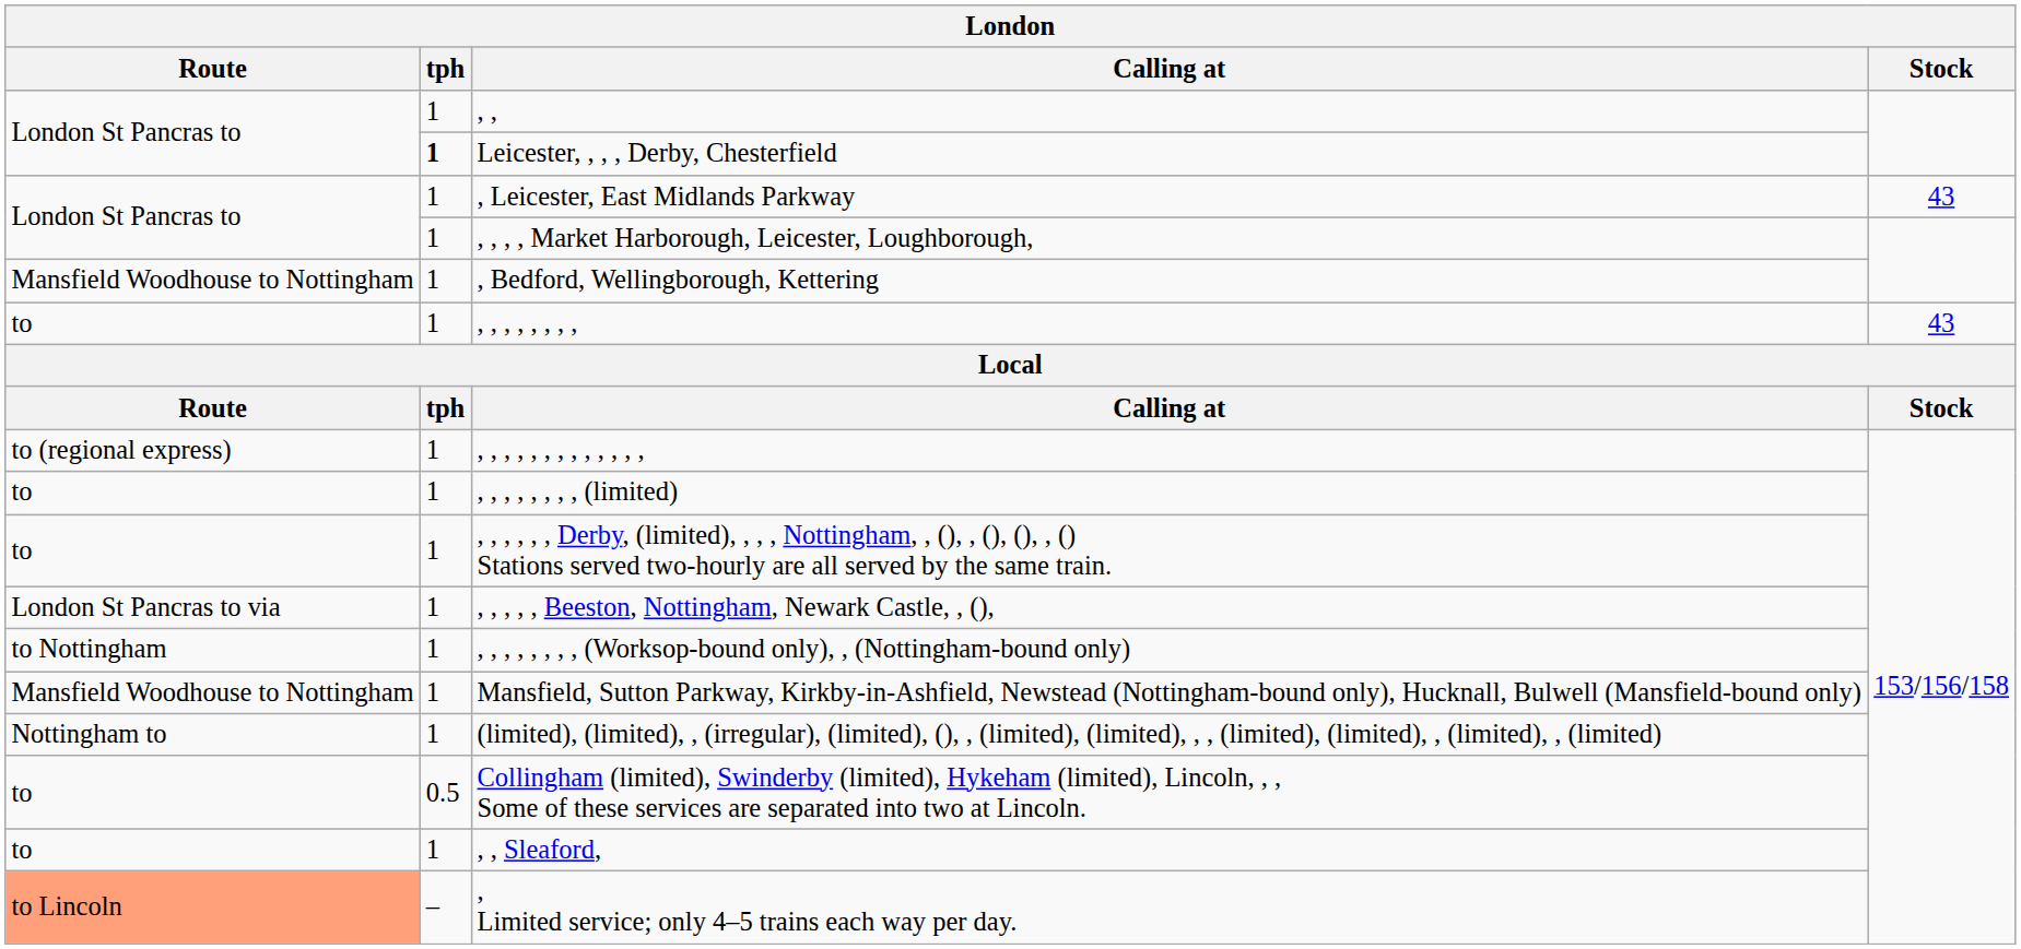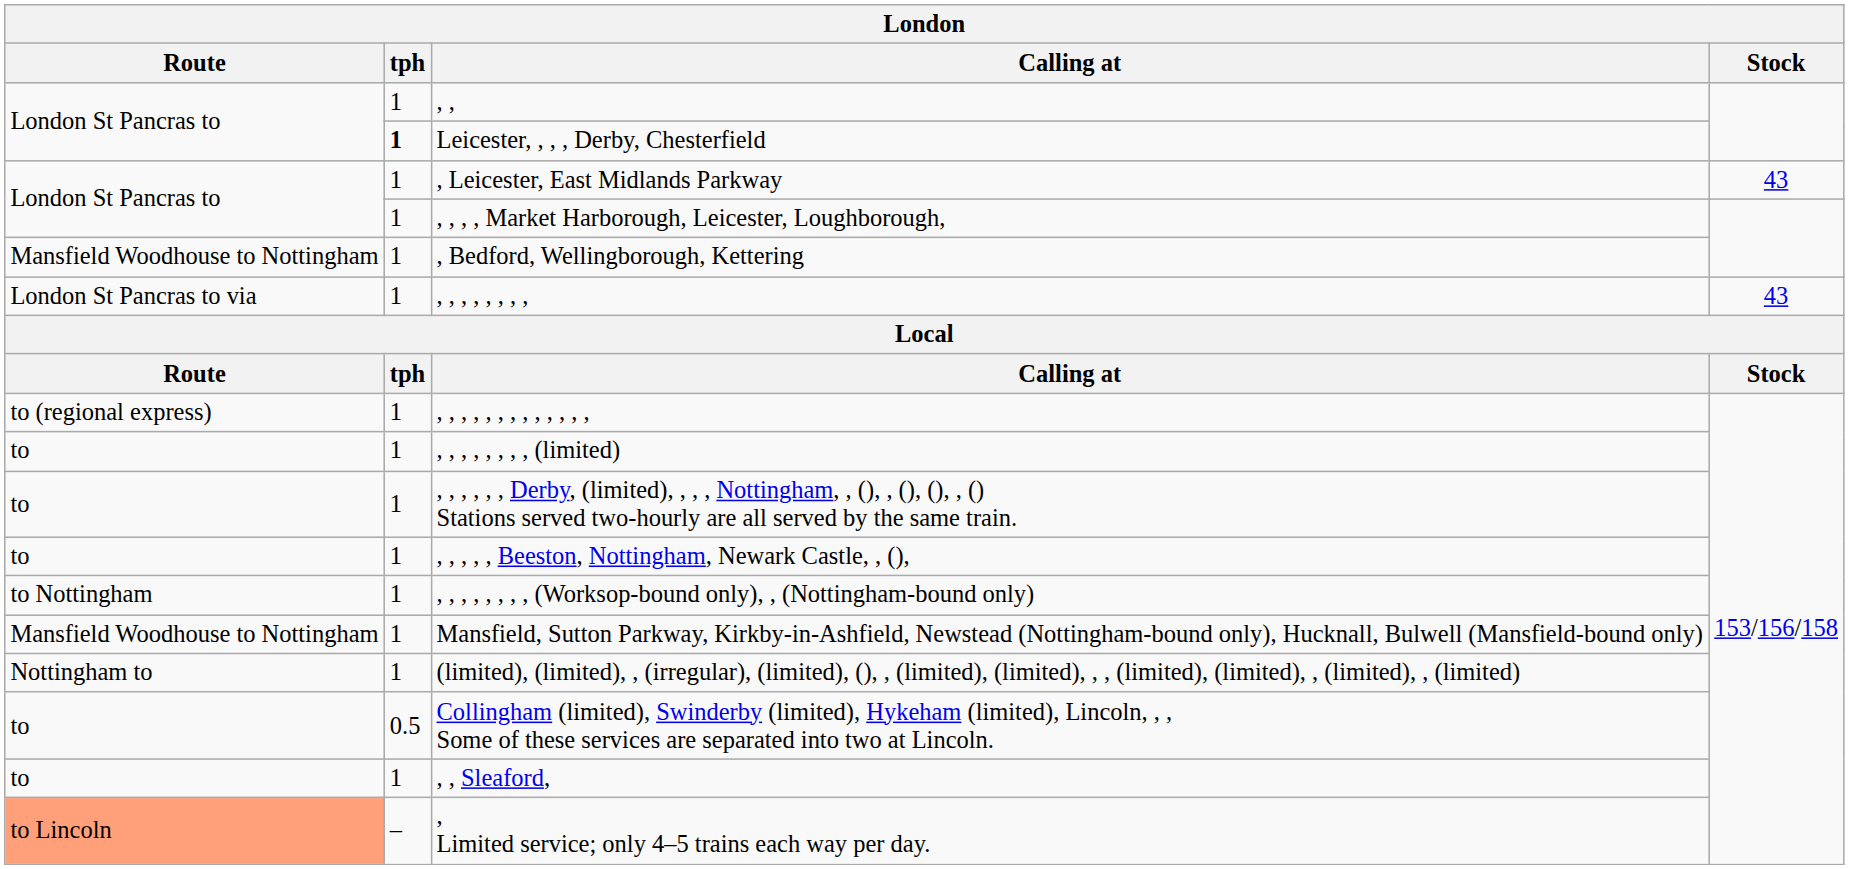, , , , , , , , | Route: to -> London St Pancras to via
, , , , , Beeston, Nottingham, Newark Castle, , (), | Route: London St Pancras to via -> to
